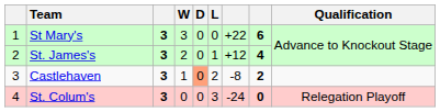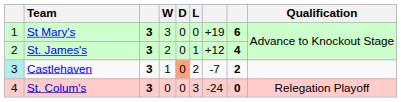St Mary's | column 7: +22 -> +19
Castlehaven | column 1: no background -> paleturquoise background
Castlehaven | column 7: -8 -> -7
